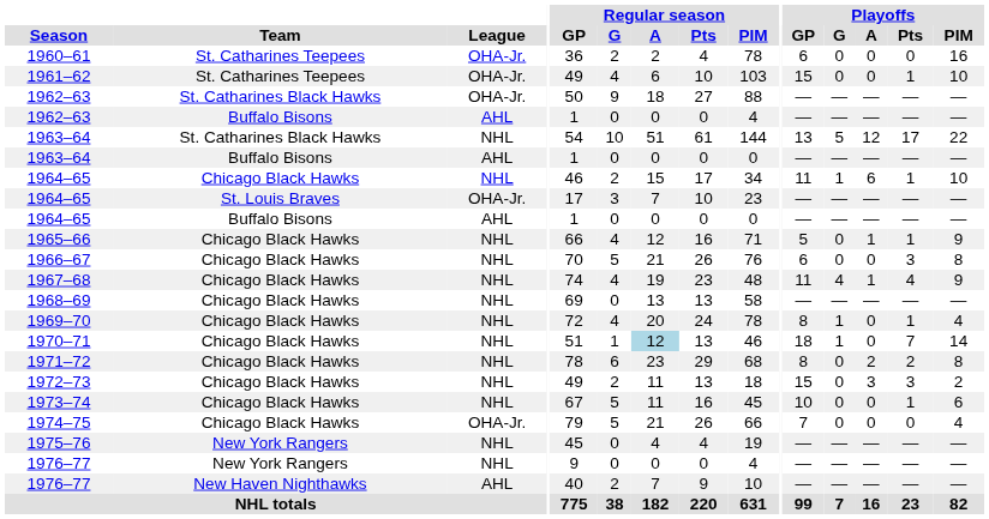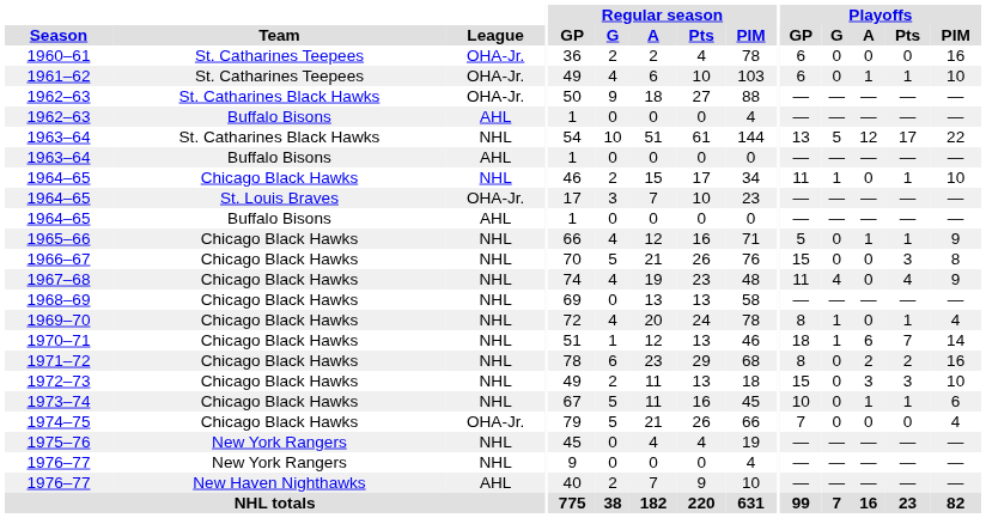1961–62 | Playoffs / GP: 15 -> 6
1961–62 | Playoffs / A: 0 -> 1
1964–65 / Chicago Black Hawks | Playoffs / A: 6 -> 0
1966–67 | Playoffs / GP: 6 -> 15
1967–68 | Playoffs / A: 1 -> 0
1970–71 | Regular season / A: lightblue background -> no background
1970–71 | Playoffs / A: 0 -> 6
1971–72 | Playoffs / PIM: 8 -> 16
1972–73 | Playoffs / PIM: 2 -> 10
1973–74 | Playoffs / A: 0 -> 1
